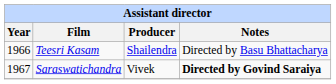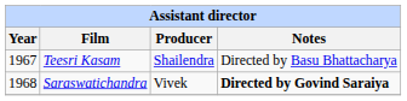Teesri Kasam | Year: 1966 -> 1967
Saraswatichandra | Year: 1967 -> 1968
